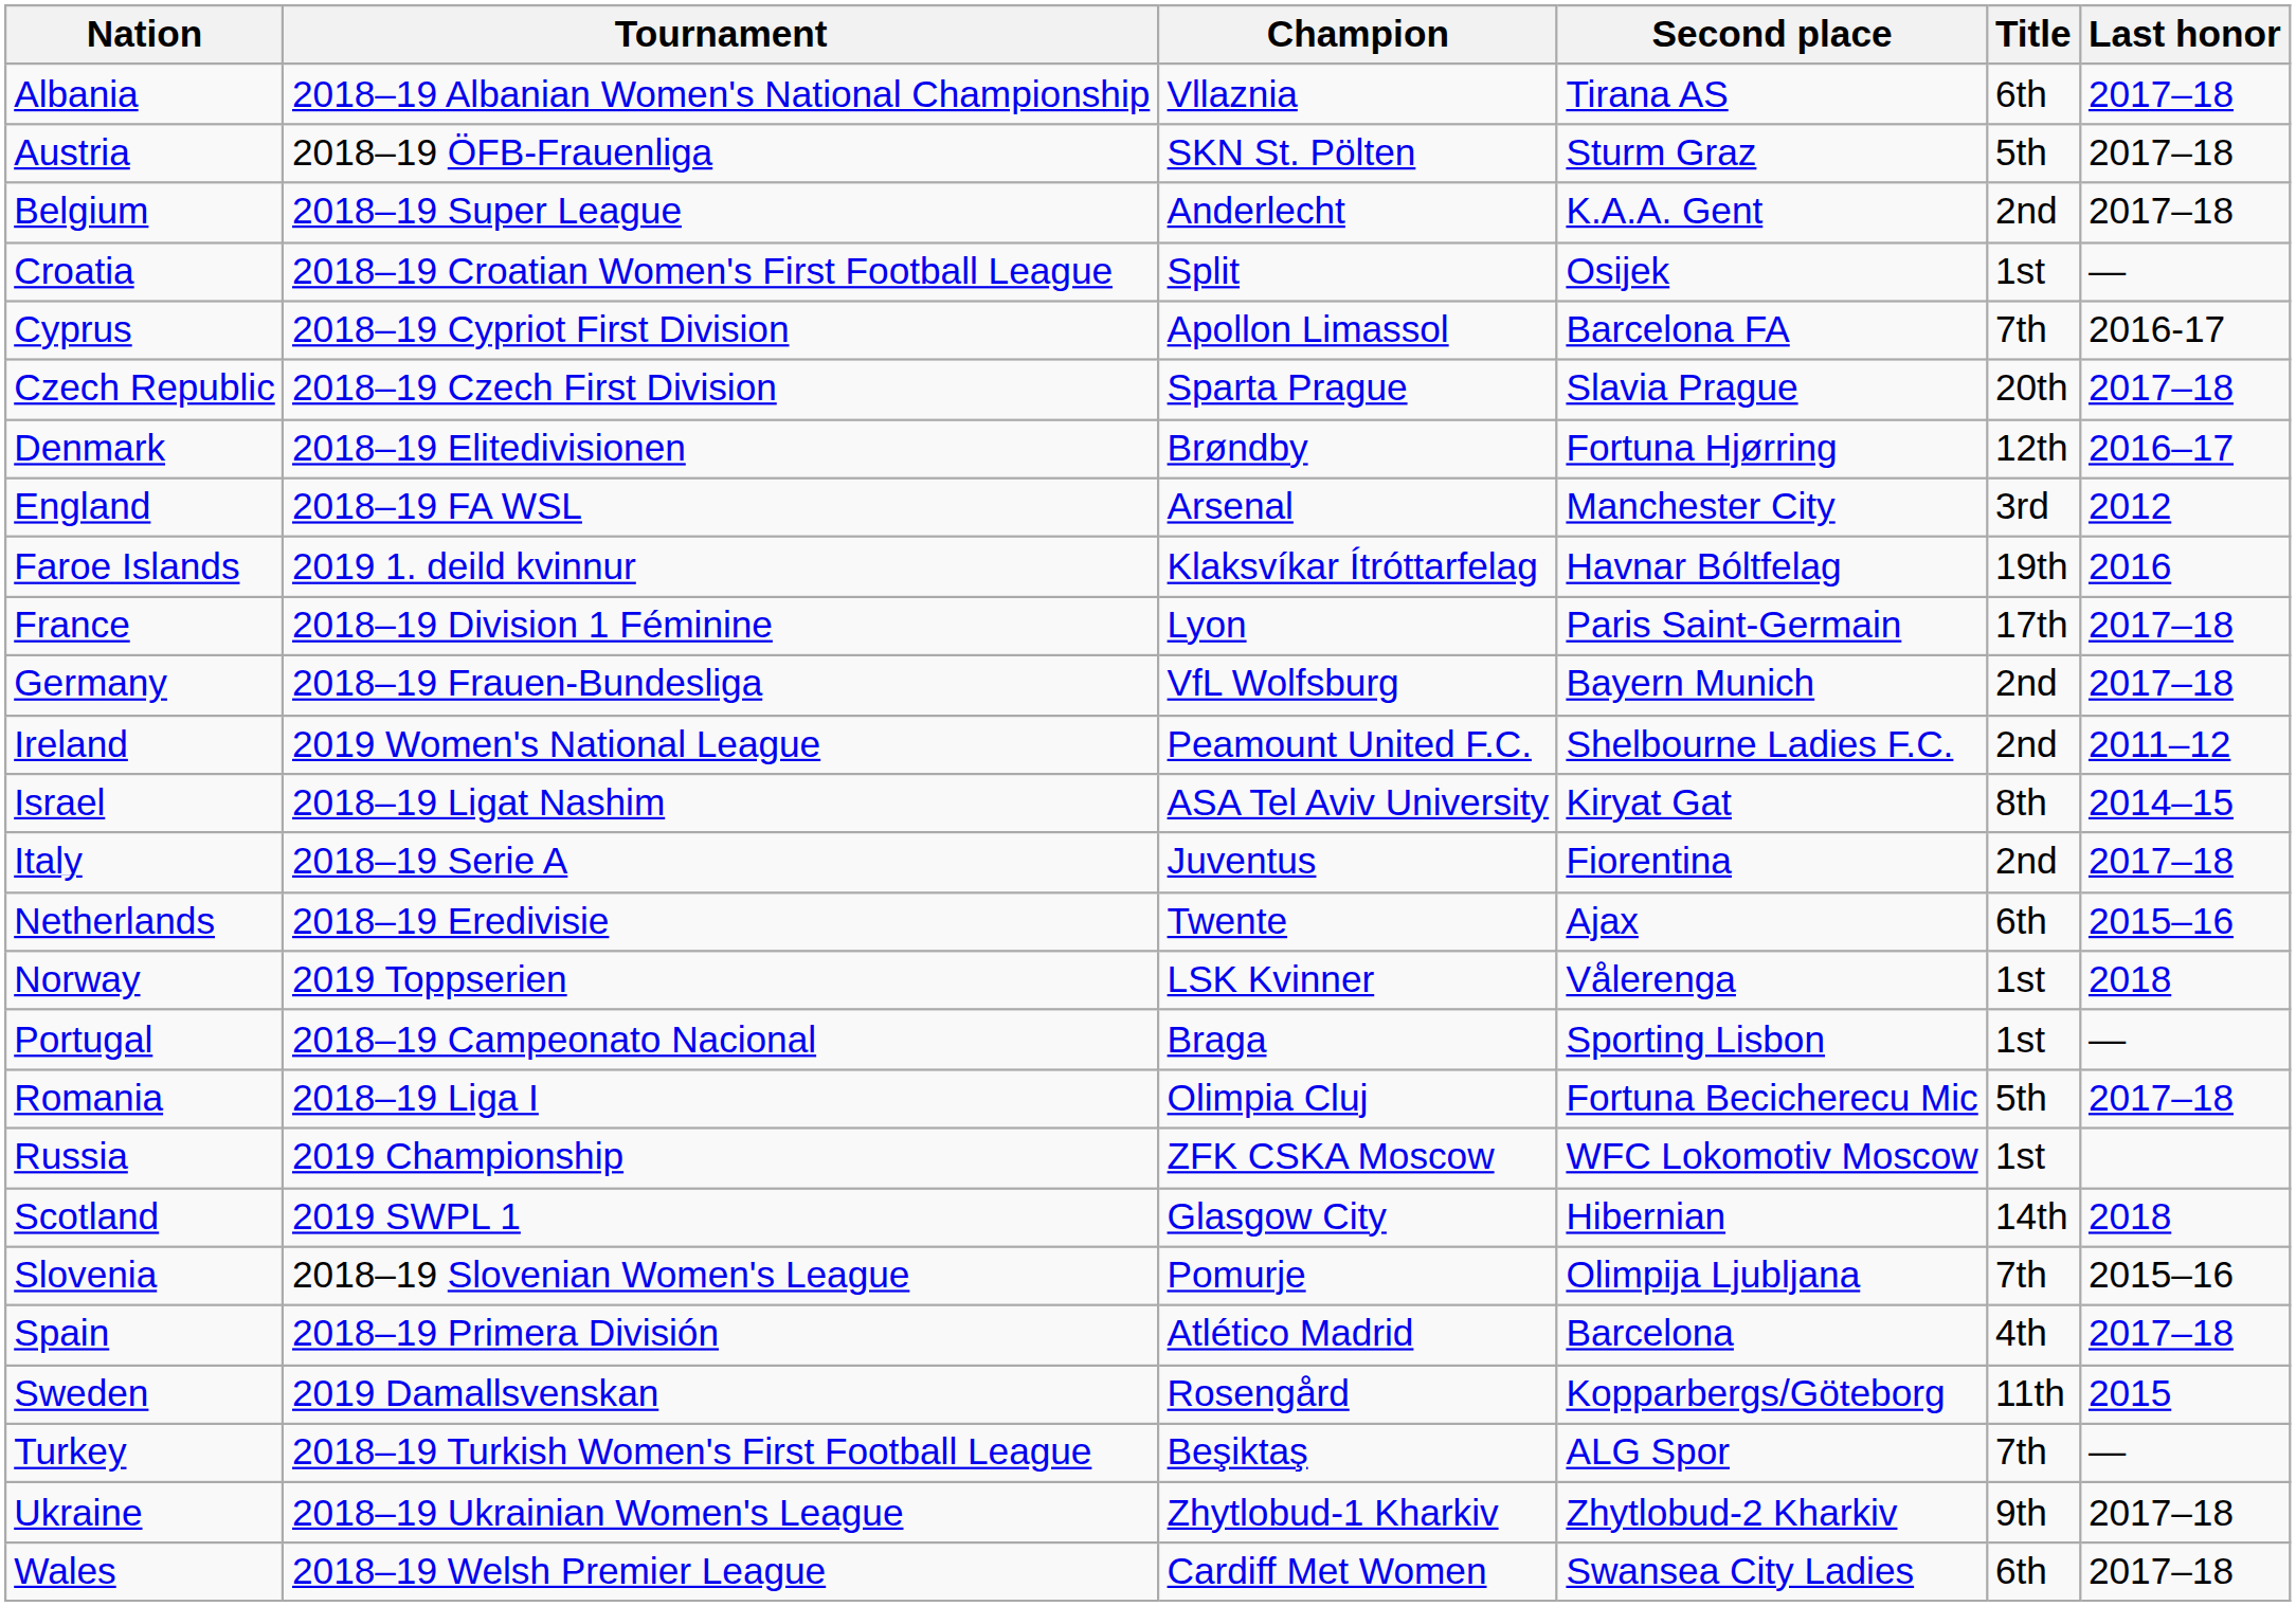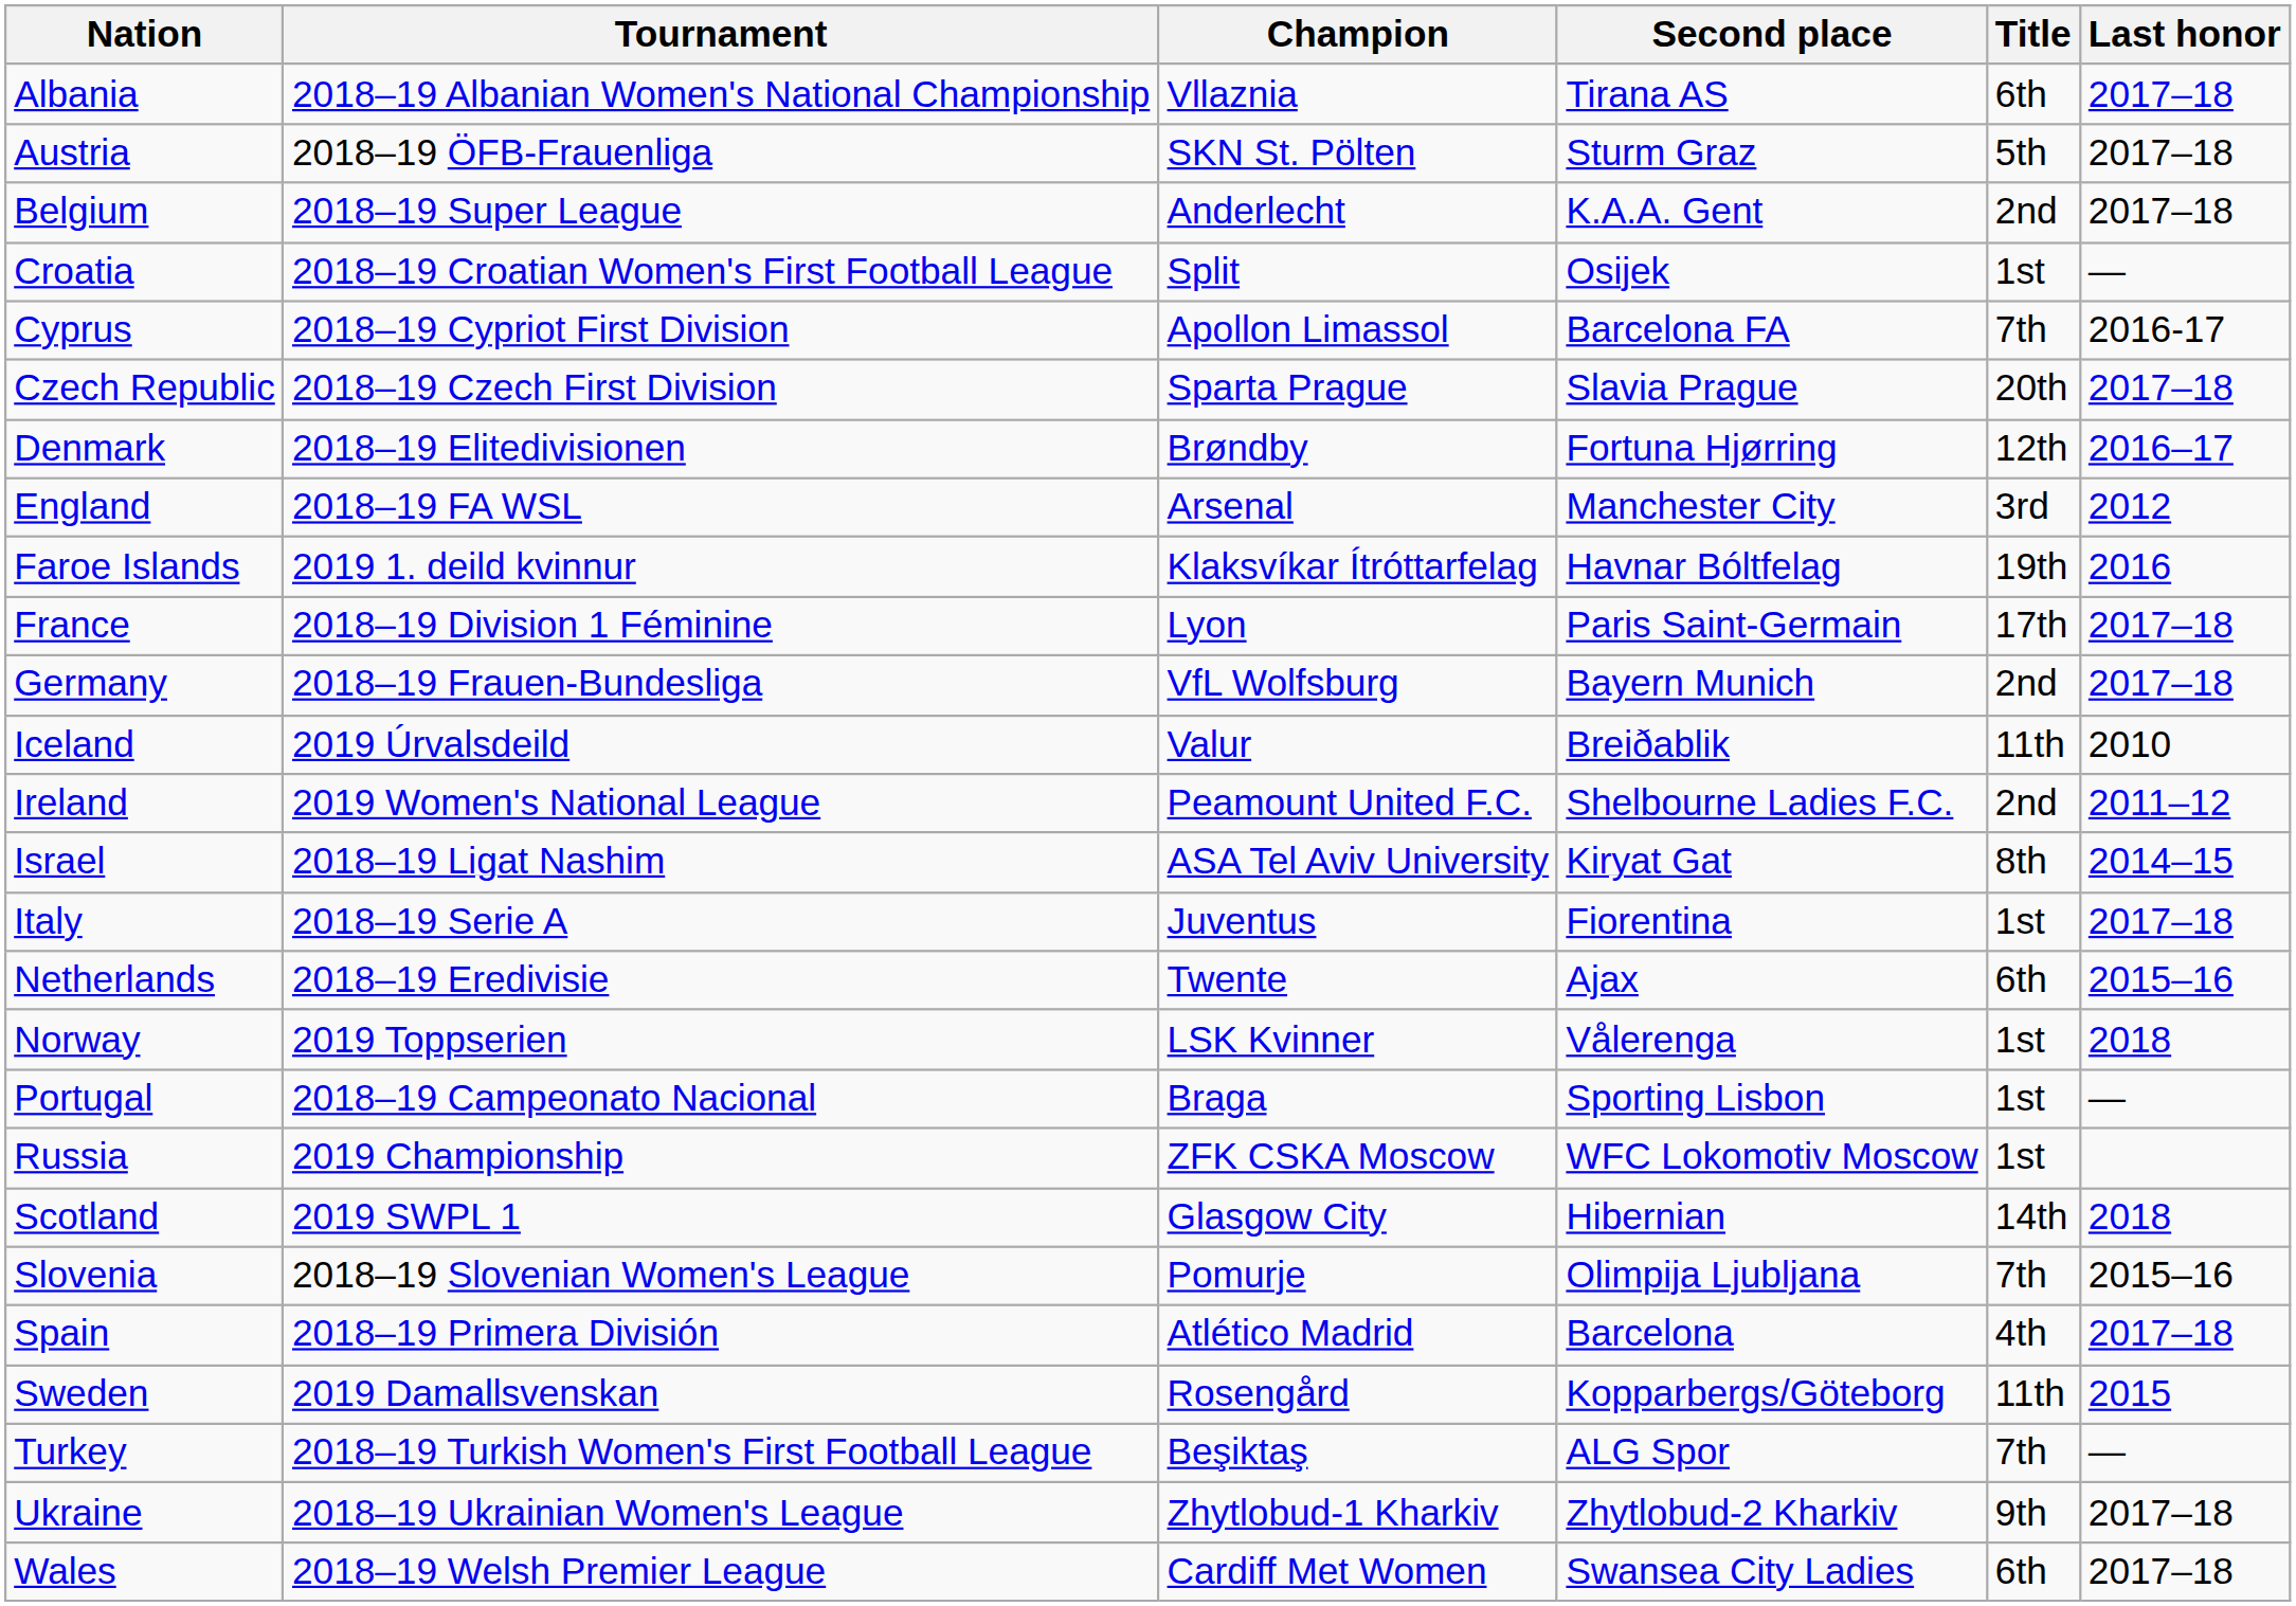+ row: Iceland | 2019 Úrvalsdeild | Valur | Breiðablik | 11th | 2010
Italy | Title: 2nd -> 1st
- row: Romania | 2018–19 Liga I | Olimpia Cluj | Fortuna Becicherecu Mic | 5th | 2017–18
